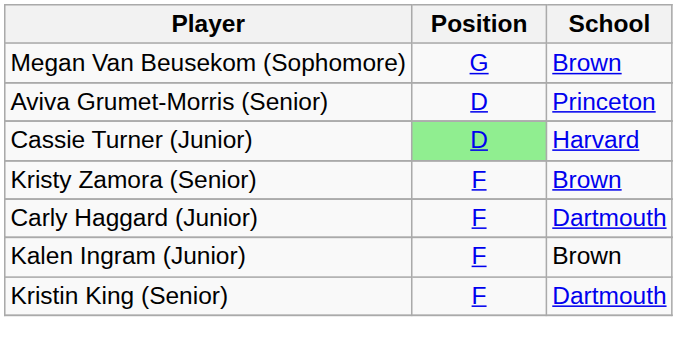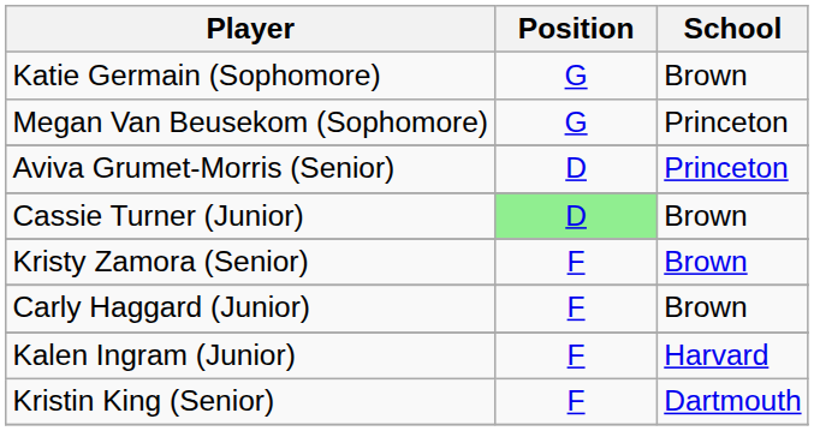+ row: Katie Germain (Sophomore) | G | Brown
Megan Van Beusekom (Sophomore) | School: Brown -> Princeton
Cassie Turner (Junior) | School: Harvard -> Brown
Carly Haggard (Junior) | School: Dartmouth -> Brown
Kalen Ingram (Junior) | School: Brown -> Harvard
